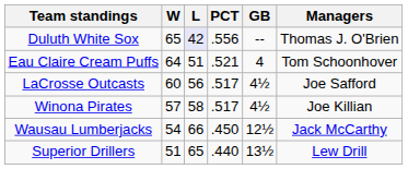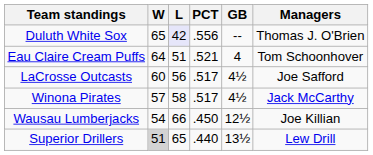Winona Pirates | Managers: Joe Killian -> Jack McCarthy
Wausau Lumberjacks | Managers: Jack McCarthy -> Joe Killian
Superior Drillers | W: no background -> lightgrey background
